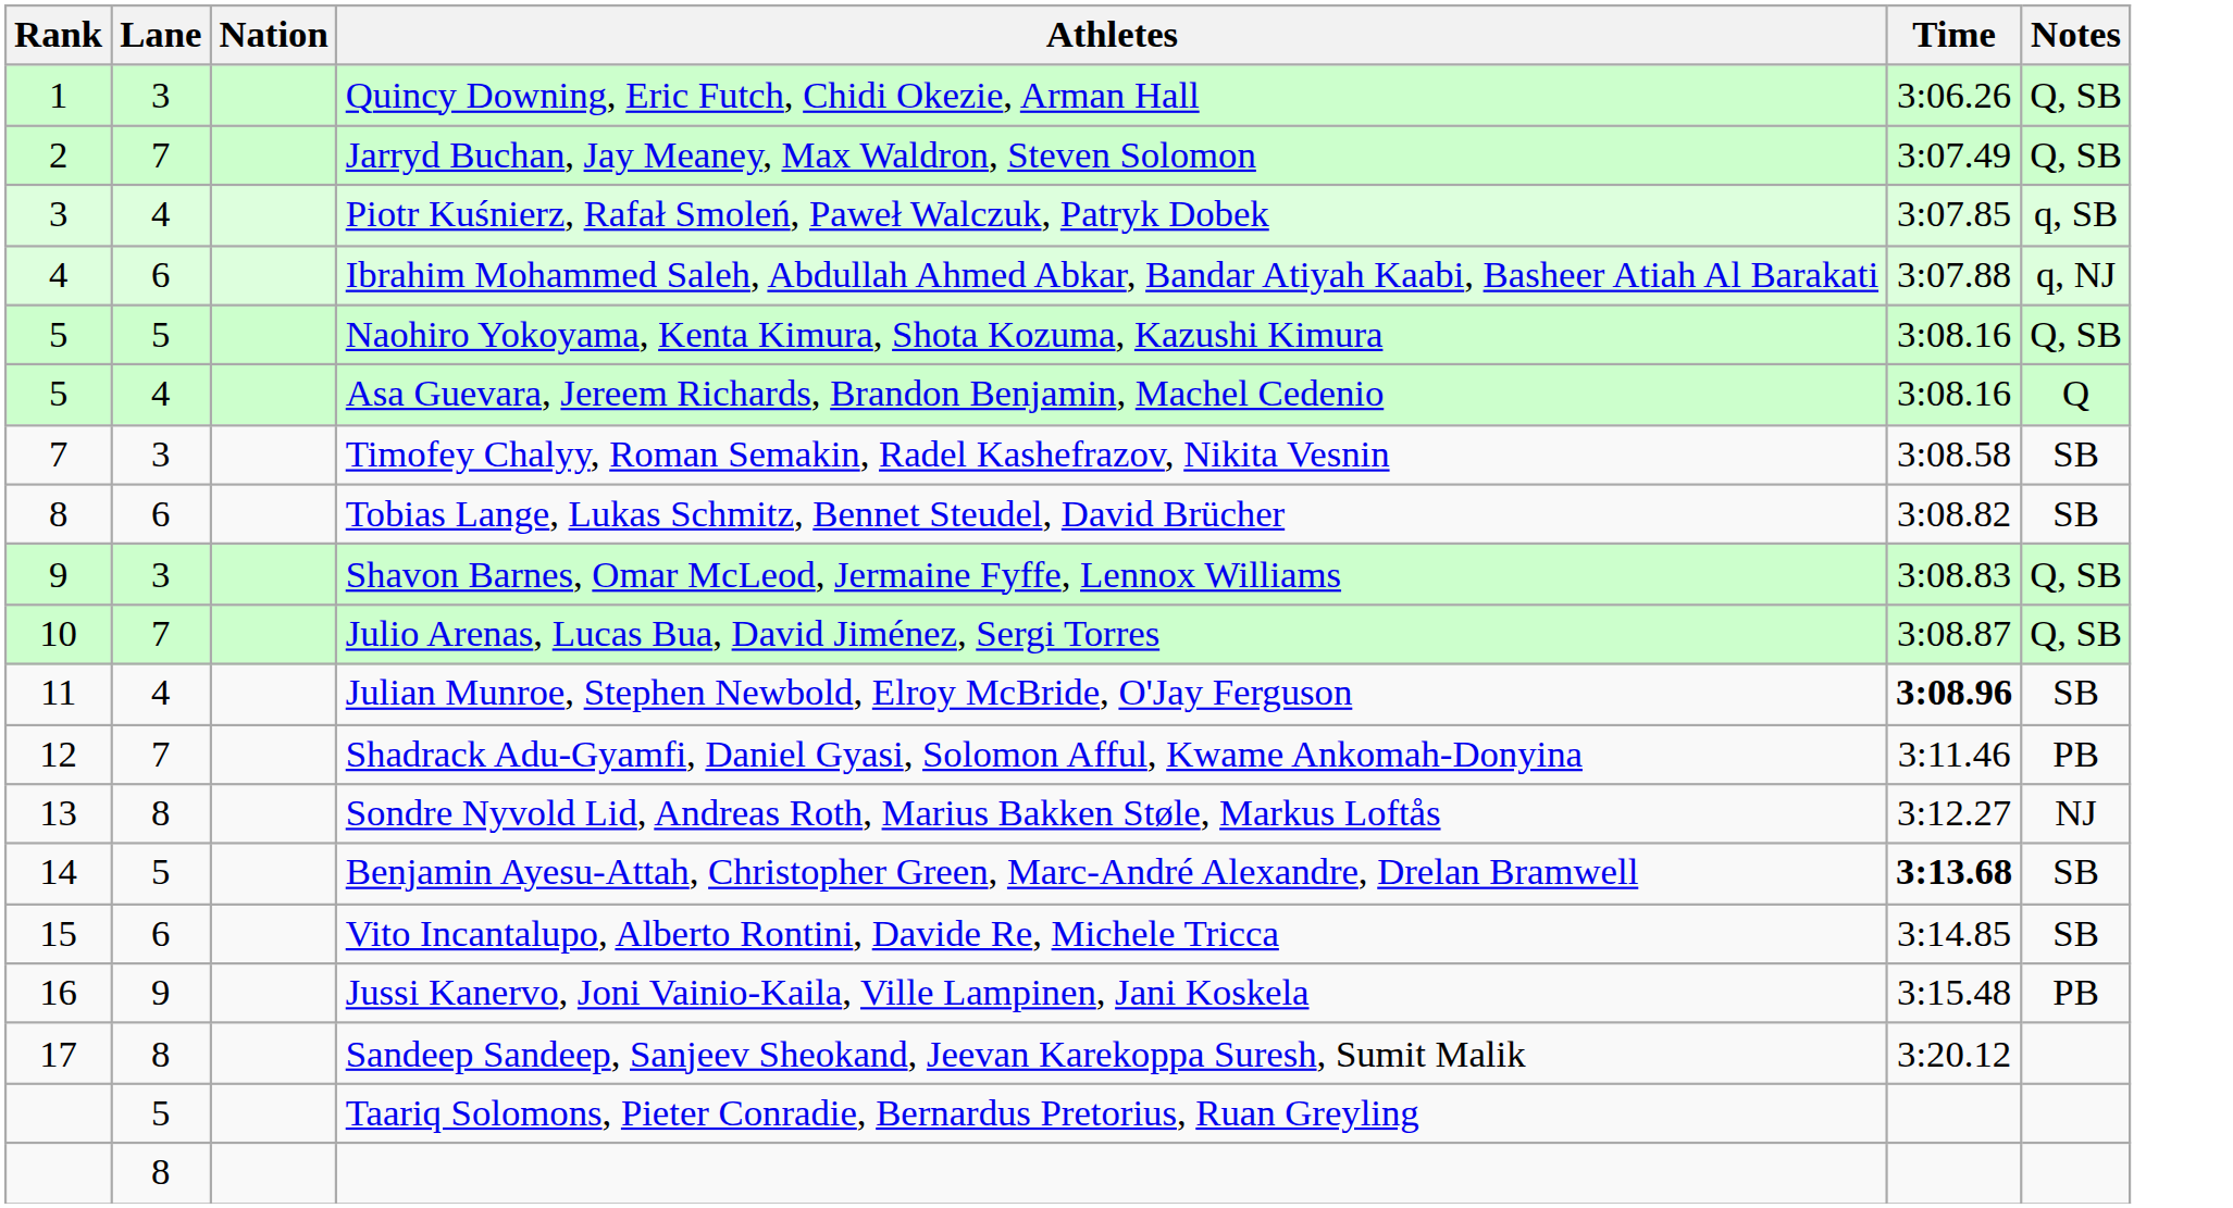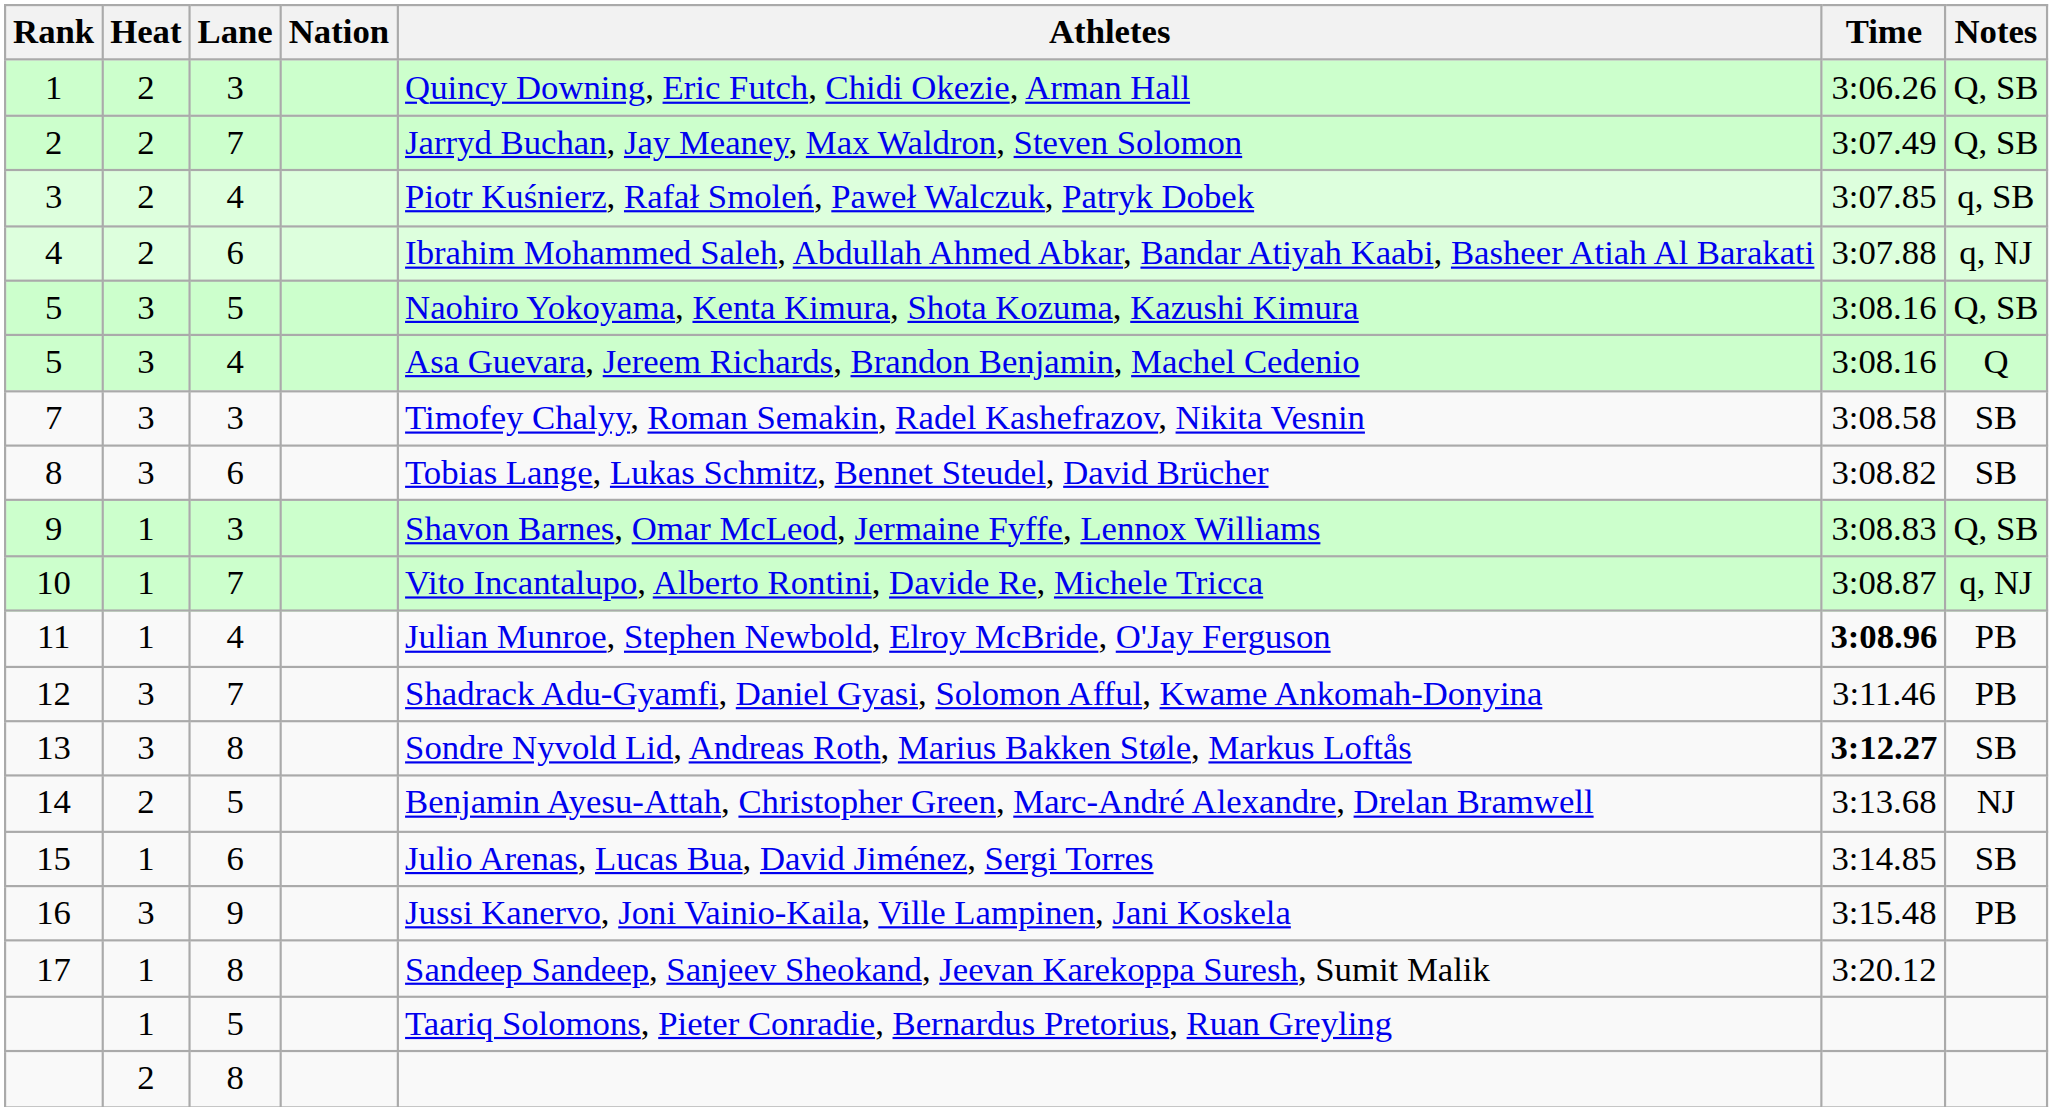+ column: Heat | 2 | 2 | 2 | 2 | 3 | 3 | 3 | 3 | 1 | 1 | 1 | 3 | 3 | 2 | 1 | 3 | 1 | 1 | 2
10 | Athletes: Julio Arenas, Lucas Bua, David Jiménez, Sergi Torres -> Vito Incantalupo, Alberto Rontini, Davide Re, Michele Tricca
10 | Notes: Q, SB -> q, NJ
11 | Notes: SB -> PB
13 | Time: normal -> bold
13 | Notes: NJ -> SB
14 | Time: bold -> normal
14 | Notes: SB -> NJ
15 | Athletes: Vito Incantalupo, Alberto Rontini, Davide Re, Michele Tricca -> Julio Arenas, Lucas Bua, David Jiménez, Sergi Torres
